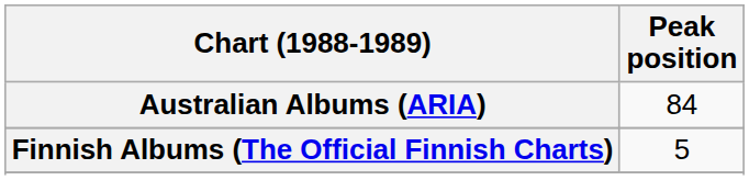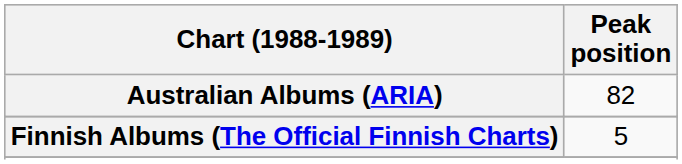Australian Albums (ARIA) | Peak position: 84 -> 82
